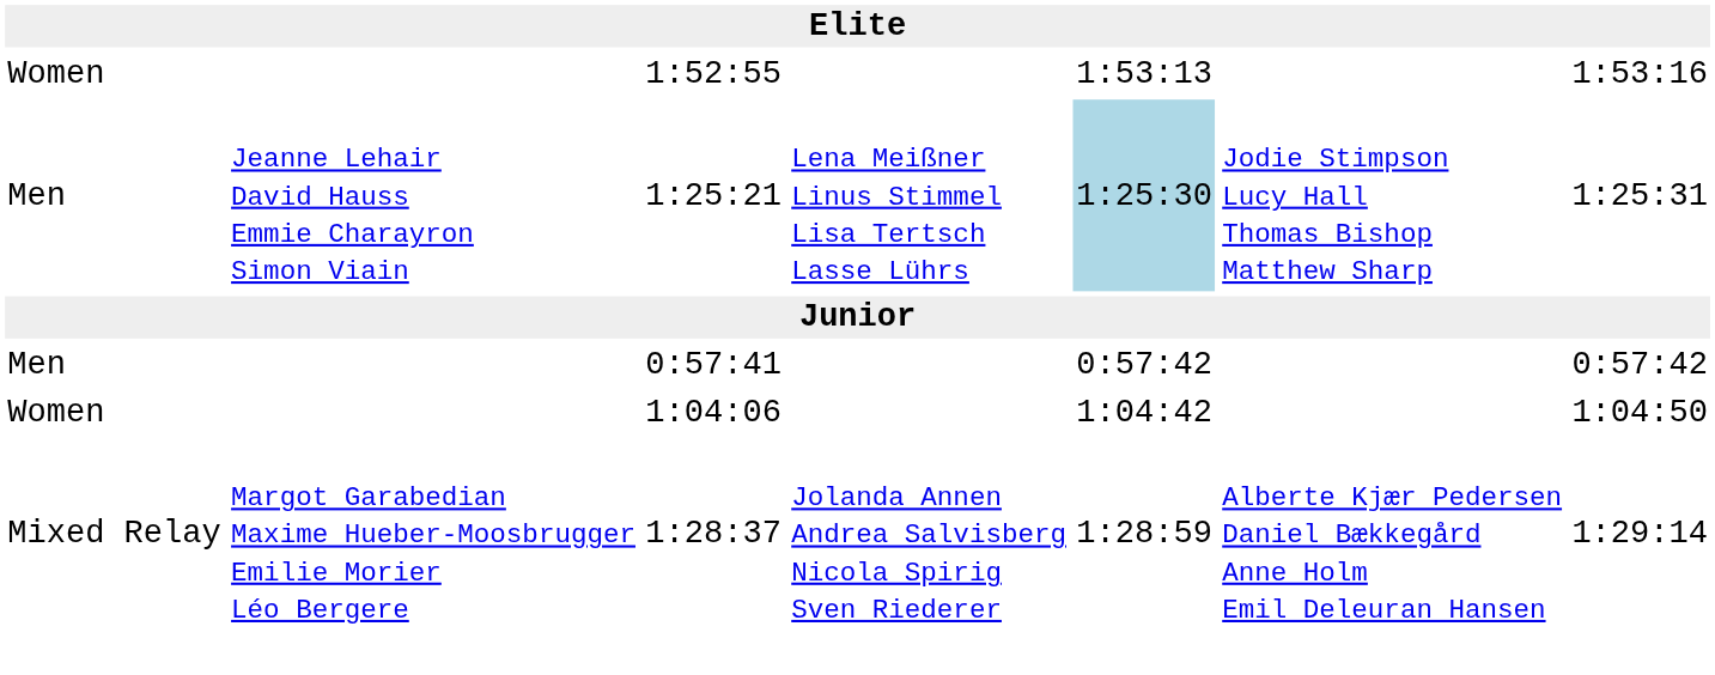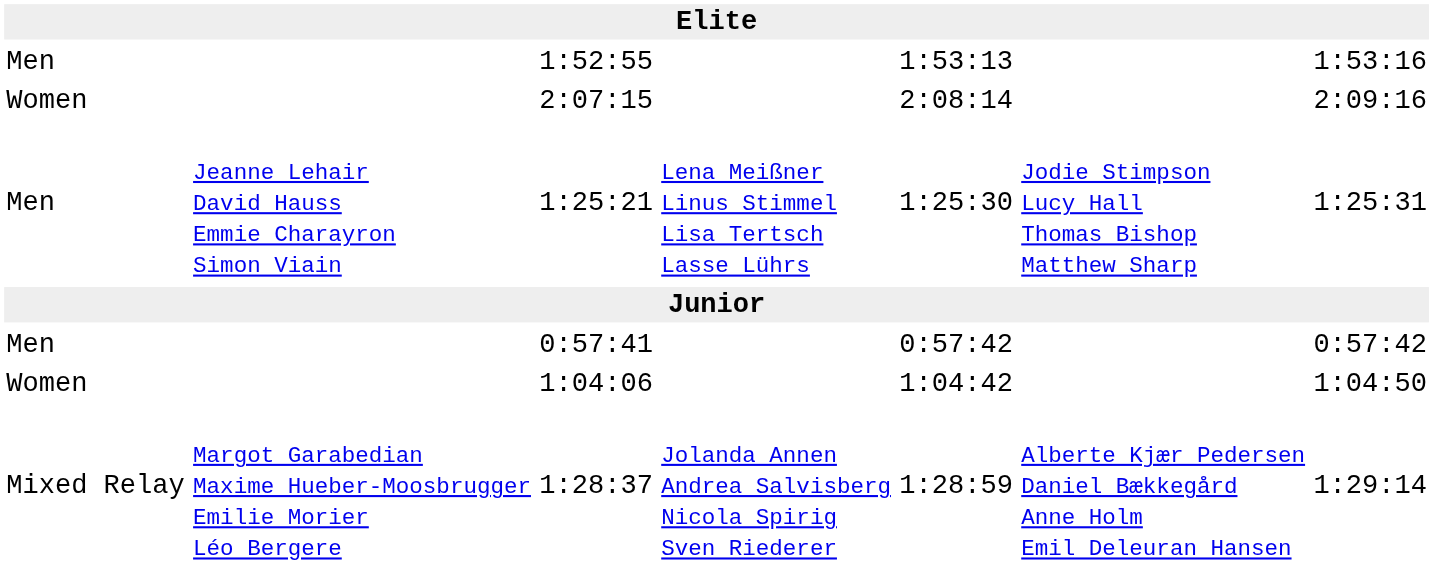1:52:55 | column 1: Women -> Men
+ row: Women | 2:07:15 | 2:08:14 | 2:09:16
1:25:21 | column 5: lightblue background -> no background
